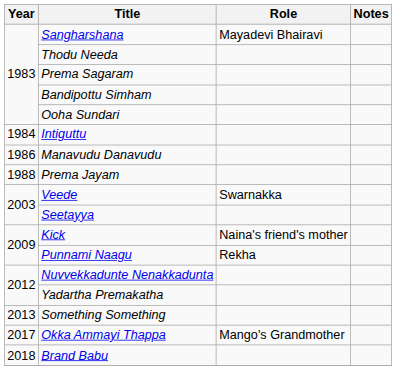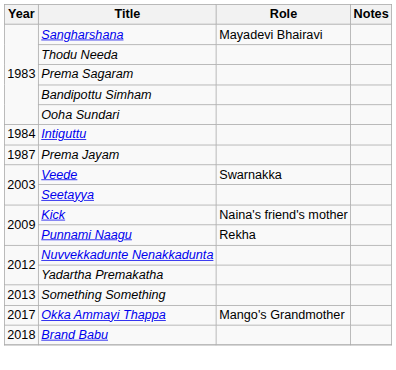- row: 1986 | Manavudu Danavudu
Prema Jayam | Year: 1988 -> 1987
